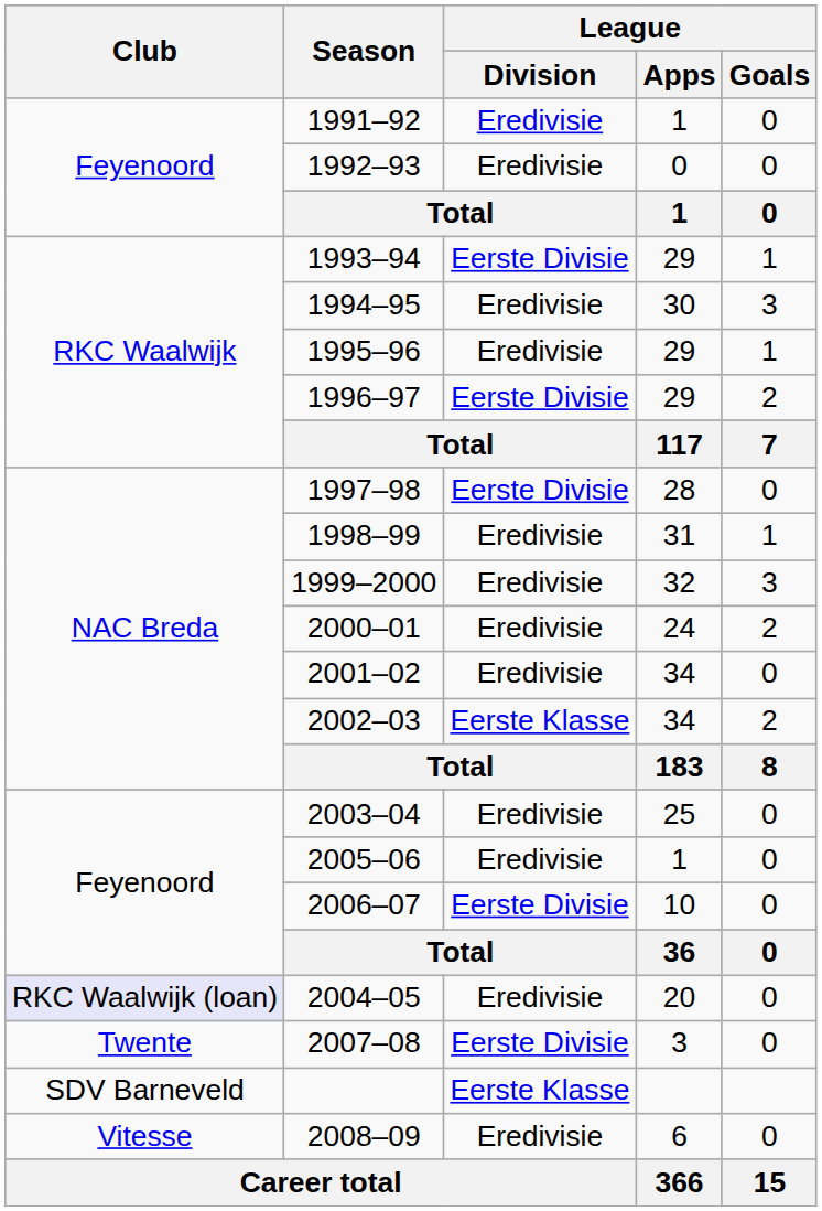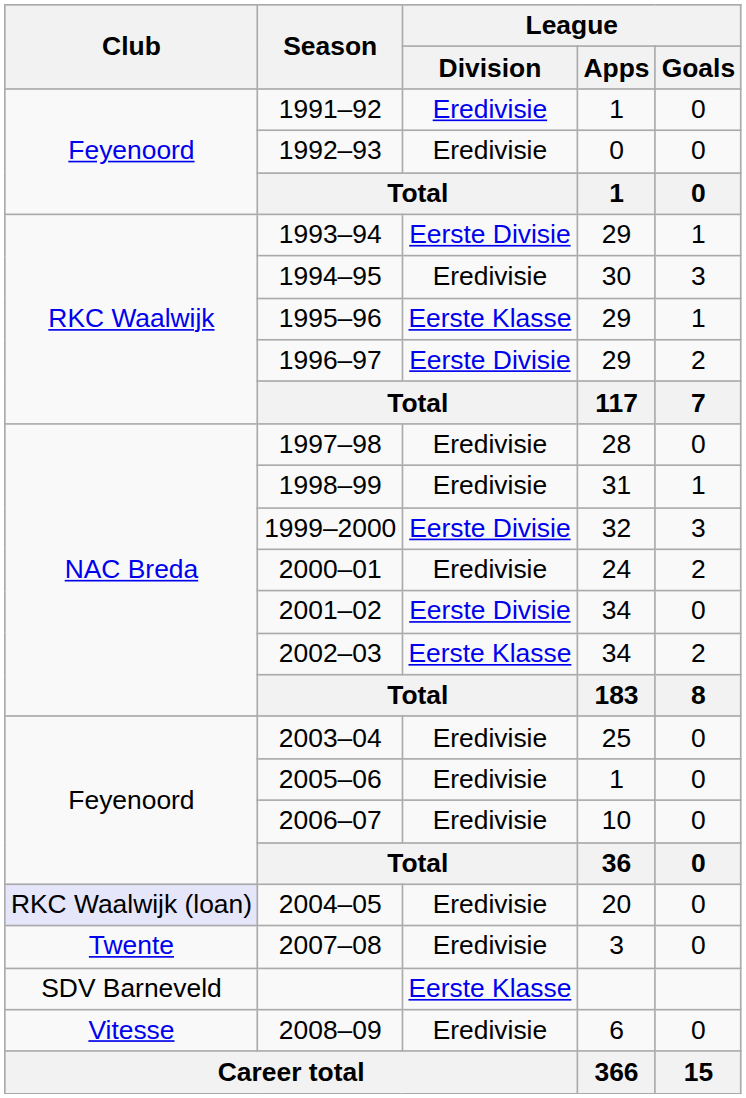1995–96 | League / Division: Eredivisie -> Eerste Klasse
1997–98 | League / Division: Eerste Divisie -> Eredivisie
1999–2000 | League / Division: Eredivisie -> Eerste Divisie
2001–02 | League / Division: Eredivisie -> Eerste Divisie
2006–07 | League / Division: Eerste Divisie -> Eredivisie
2007–08 | League / Division: Eerste Divisie -> Eredivisie
